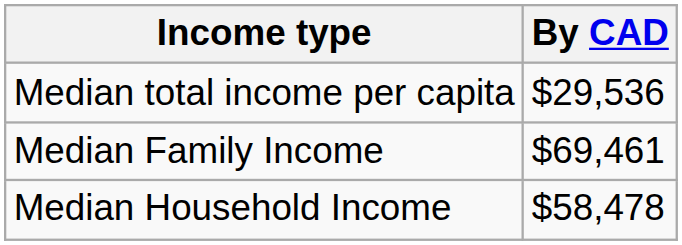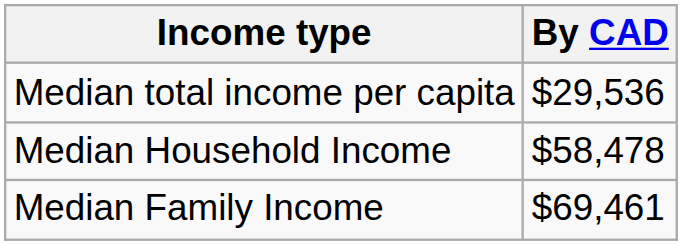rows swapped: Median Household Income <-> Median Family Income
